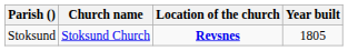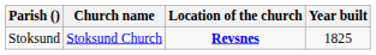Stoksund | Year built: 1805 -> 1825
